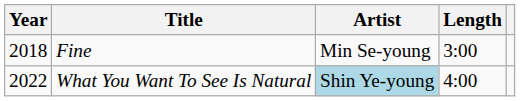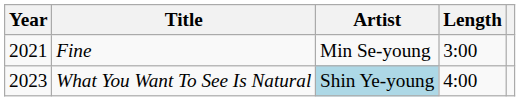Fine | Year: 2018 -> 2021
What You Want To See Is Natural | Year: 2022 -> 2023
